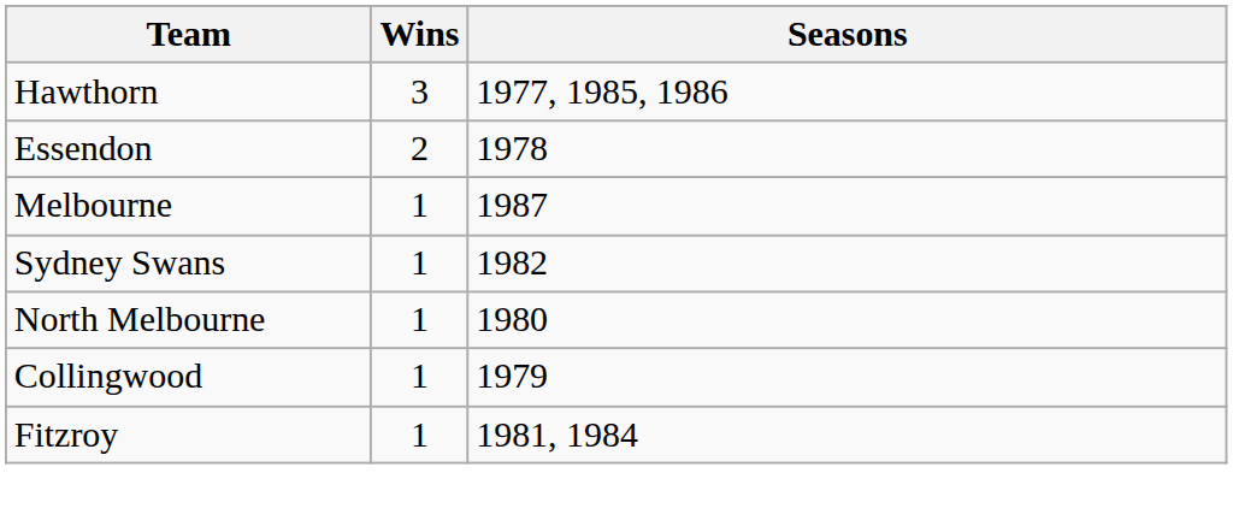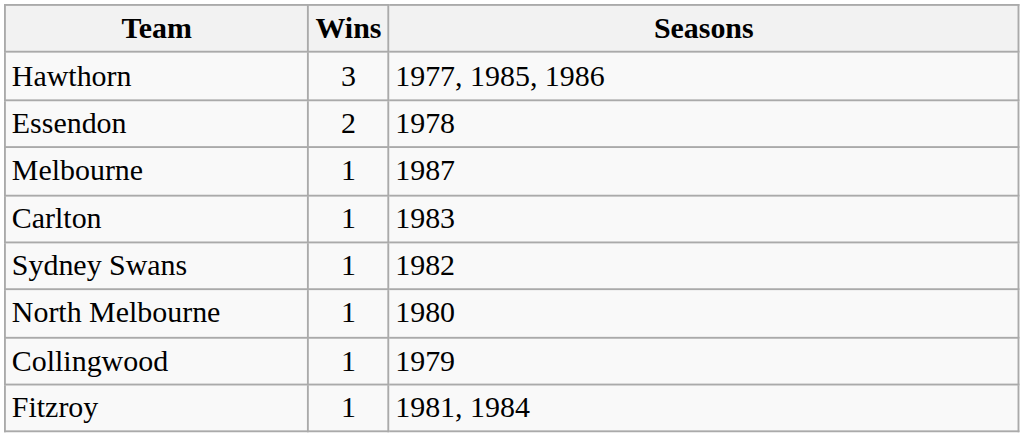+ row: Carlton | 1 | 1983
